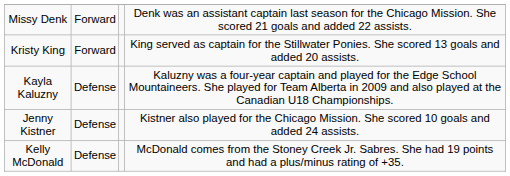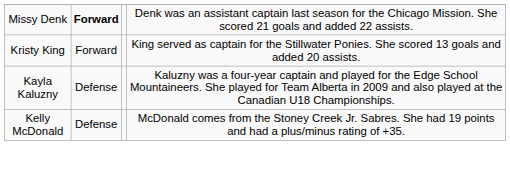Missy Denk | column 2: normal -> bold
- row: Jenny Kistner | Defense | Kistner also played for the Chicago Mission. She scored 10 goals and added 24 assists.
